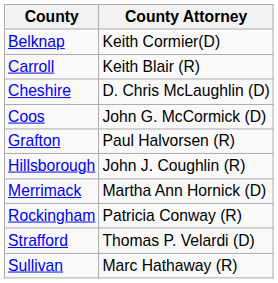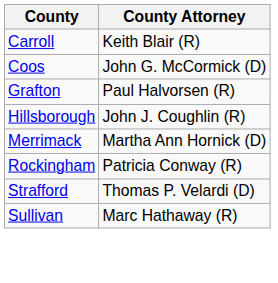- row: Belknap | Keith Cormier(D)
- row: Cheshire | D. Chris McLaughlin (D)
